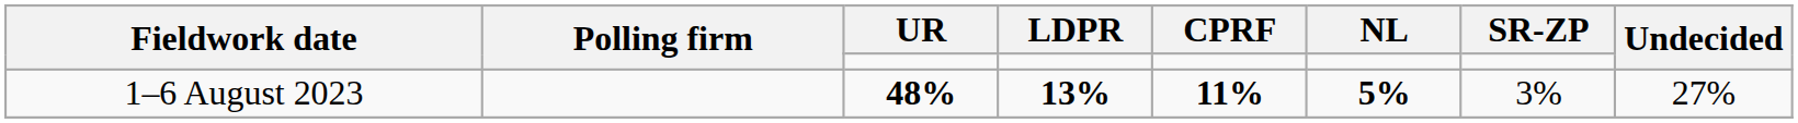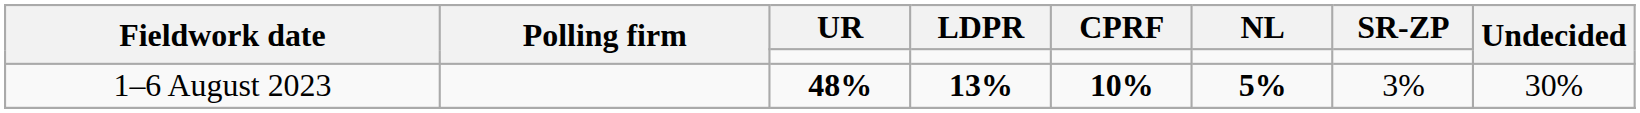1–6 August 2023 | CPRF: 11% -> 10%
1–6 August 2023 | Undecided: 27% -> 30%
